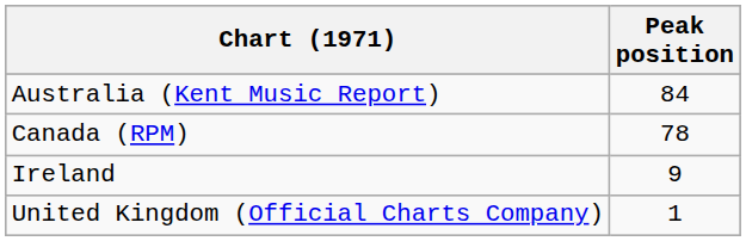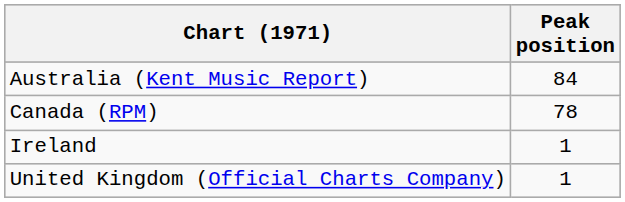Ireland | Peak position: 9 -> 1
